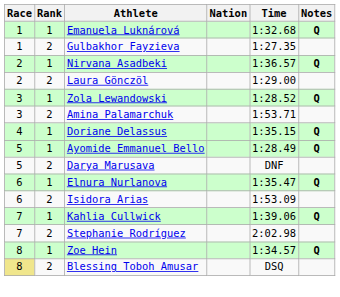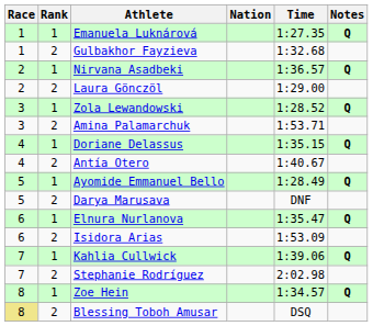Emanuela Luknárová | Time: 1:32.68 -> 1:27.35
Gulbakhor Fayzieva | Time: 1:27.35 -> 1:32.68
+ row: 4 | 2 | Antía Otero | 1:40.67
